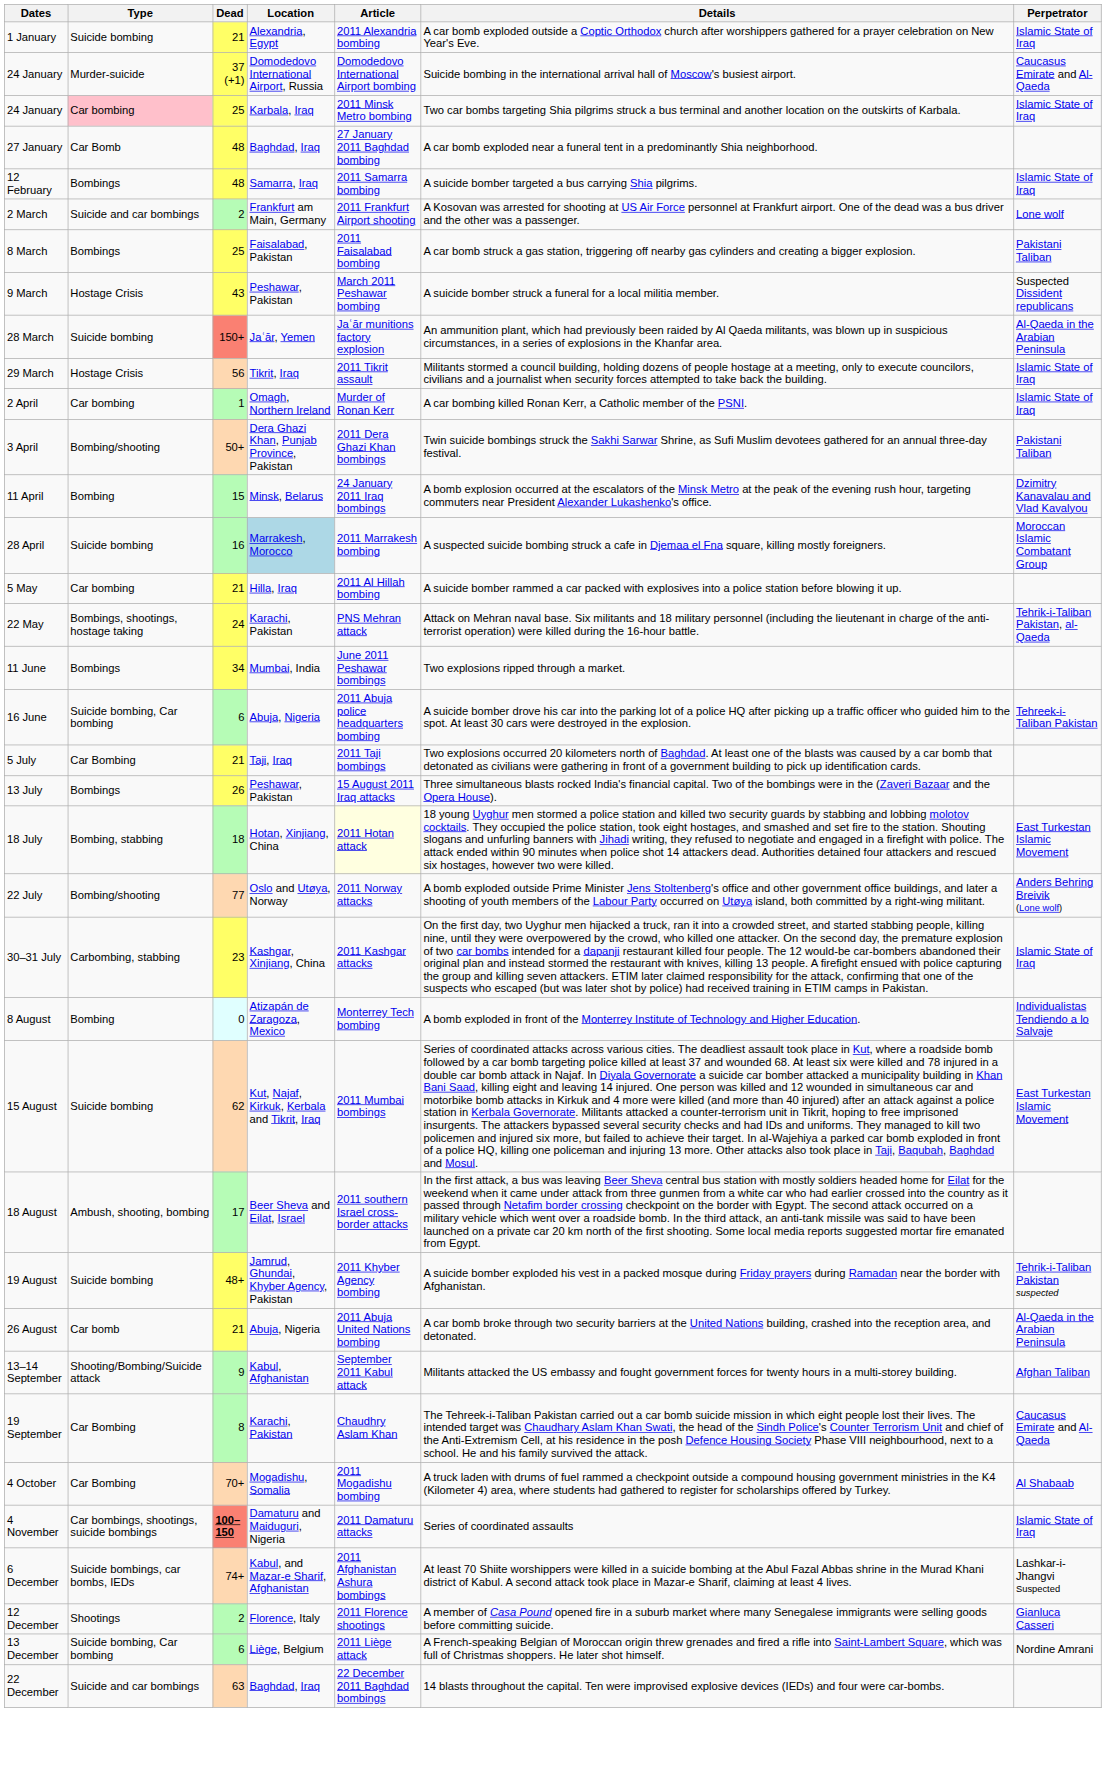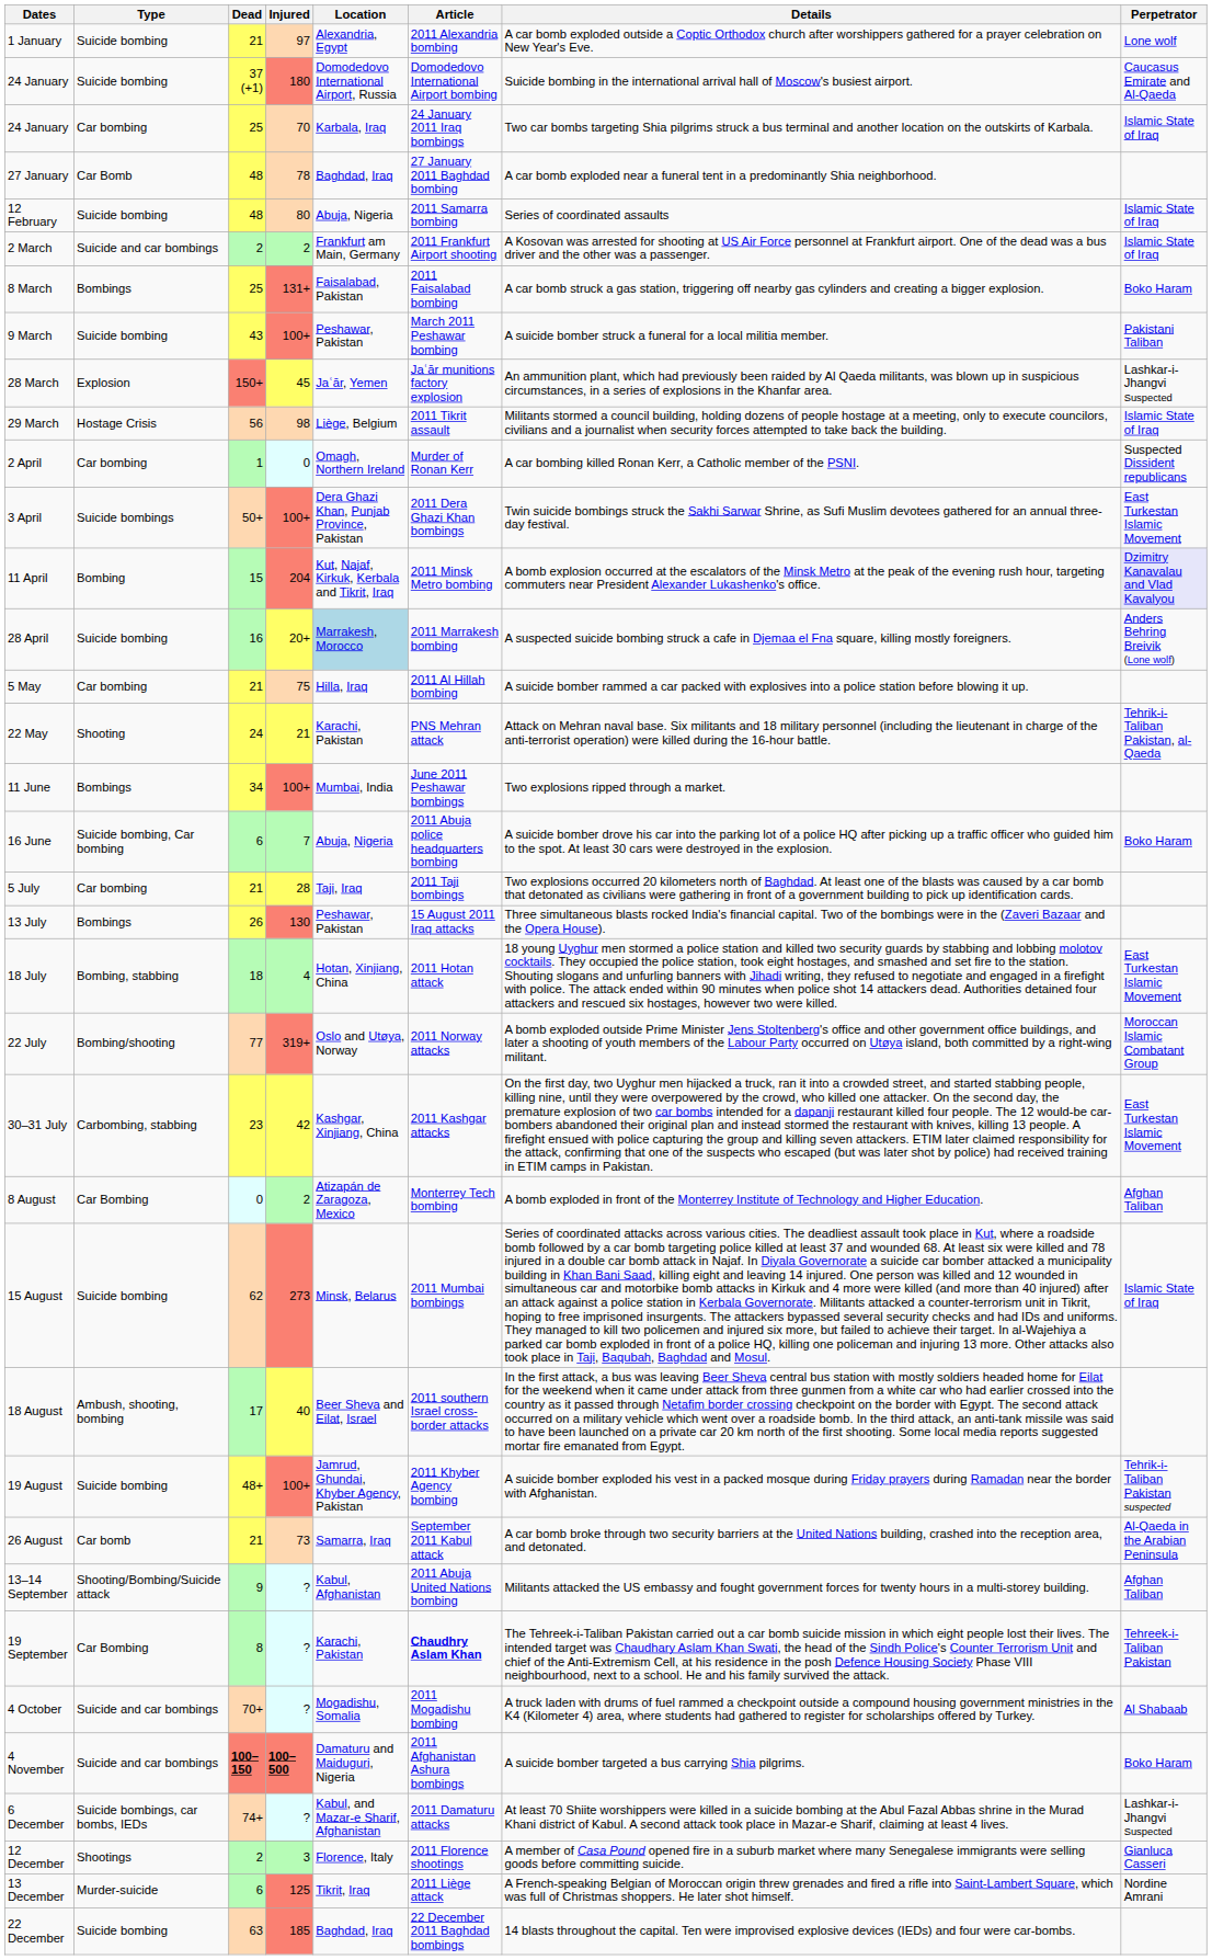+ column: Injured | 97 | 180 | 70 | 78 | 80 | 2 | 131+ | 100+ | 45 | 98 | 0 | 100+ | 204 | 20+ | 75 | 21 | 100+ | 7 | 28 | 130 | 4 | 319+ | 42 | 2 | 273 | 40 | 100+ | 73 | ? | ? | ? | 100–500 | ? | 3 | 125 | 185
1 January | Perpetrator: Islamic State of Iraq -> Lone wolf
24 January / 37 (+1) | Type: Murder-suicide -> Suicide bombing
24 January / 25 | Type: pink background -> no background
24 January / 25 | Article: 2011 Minsk Metro bombing -> 24 January 2011 Iraq bombings
12 February | Type: Bombings -> Suicide bombing
12 February | Location: Samarra, Iraq -> Abuja, Nigeria
12 February | Details: A suicide bomber targeted a bus carrying Shia pilgrims. -> Series of coordinated assaults
2 March | Perpetrator: Lone wolf -> Islamic State of Iraq
8 March | Perpetrator: Pakistani Taliban -> Boko Haram
9 March | Type: Hostage Crisis -> Suicide bombing
9 March | Perpetrator: Suspected Dissident republicans -> Pakistani Taliban
28 March | Type: Suicide bombing -> Explosion
28 March | Perpetrator: Al-Qaeda in the Arabian Peninsula -> Lashkar-i-Jhangvi Suspected
29 March | Location: Tikrit, Iraq -> Liège, Belgium
2 April | Perpetrator: Islamic State of Iraq -> Suspected Dissident republicans
3 April | Type: Bombing/shooting -> Suicide bombings
3 April | Perpetrator: Pakistani Taliban -> East Turkestan Islamic Movement
11 April | Location: Minsk, Belarus -> Kut, Najaf, Kirkuk, Kerbala and Tikrit, Iraq
11 April | Article: 24 January 2011 Iraq bombings -> 2011 Minsk Metro bombing
11 April | Perpetrator: no background -> lavender background
28 April | Perpetrator: Moroccan Islamic Combatant Group -> Anders Behring Breivik (Lone wolf)
22 May | Type: Bombings, shootings, hostage taking -> Shooting
16 June | Perpetrator: Tehreek-i-Taliban Pakistan -> Boko Haram
5 July | Type: Car Bombing -> Car bombing
18 July | Article: lightyellow background -> no background
22 July | Perpetrator: Anders Behring Breivik (Lone wolf) -> Moroccan Islamic Combatant Group
30–31 July | Perpetrator: Islamic State of Iraq -> East Turkestan Islamic Movement
8 August | Type: Bombing -> Car Bombing
8 August | Perpetrator: Individualistas Tendiendo a lo Salvaje -> Afghan Taliban
15 August | Location: Kut, Najaf, Kirkuk, Kerbala and Tikrit, Iraq -> Minsk, Belarus
15 August | Perpetrator: East Turkestan Islamic Movement -> Islamic State of Iraq
26 August | Location: Abuja, Nigeria -> Samarra, Iraq
26 August | Article: 2011 Abuja United Nations bombing -> September 2011 Kabul attack
13–14 September | Article: September 2011 Kabul attack -> 2011 Abuja United Nations bombing
19 September | Article: normal -> bold
19 September | Perpetrator: Caucasus Emirate and Al-Qaeda -> Tehreek-i-Taliban Pakistan
4 October | Type: Car Bombing -> Suicide and car bombings
4 November | Type: Car bombings, shootings, suicide bombings -> Suicide and car bombings
4 November | Article: 2011 Damaturu attacks -> 2011 Afghanistan Ashura bombings
4 November | Details: Series of coordinated assaults -> A suicide bomber targeted a bus carrying Shia pilgrims.
4 November | Perpetrator: Islamic State of Iraq -> Boko Haram
6 December | Article: 2011 Afghanistan Ashura bombings -> 2011 Damaturu attacks
13 December | Type: Suicide bombing, Car bombing -> Murder-suicide
13 December | Location: Liège, Belgium -> Tikrit, Iraq
22 December | Type: Suicide and car bombings -> Suicide bombing
